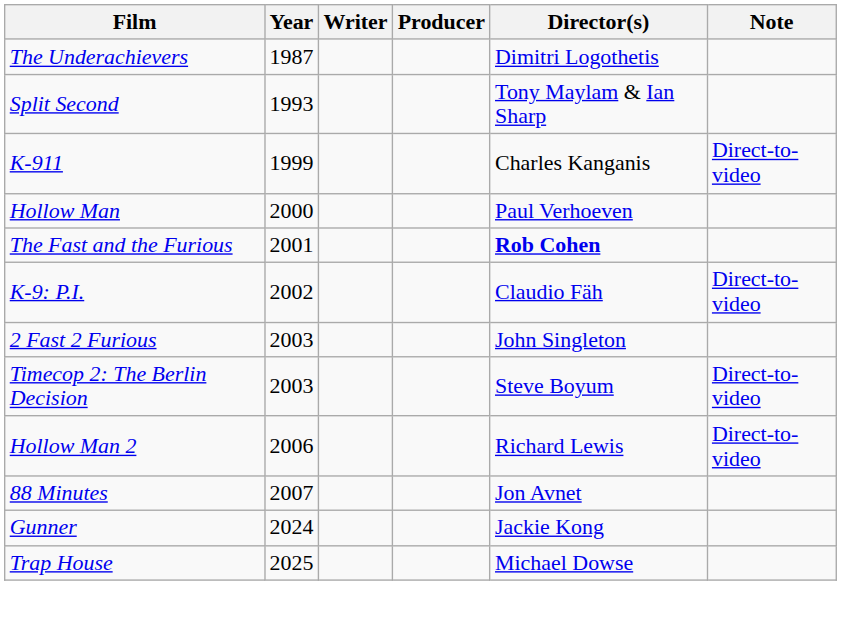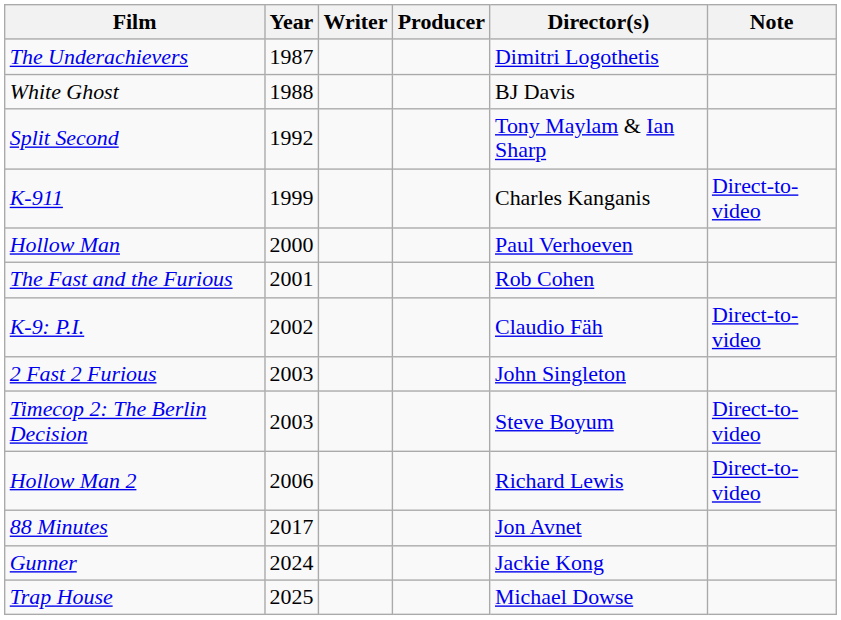+ row: White Ghost | 1988 | BJ Davis
Split Second | Year: 1993 -> 1992
The Fast and the Furious | Director(s): bold -> normal
88 Minutes | Year: 2007 -> 2017
